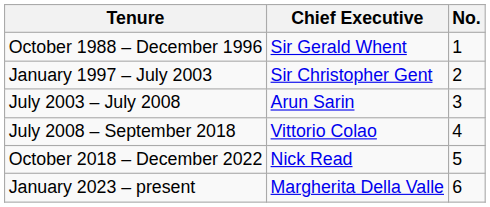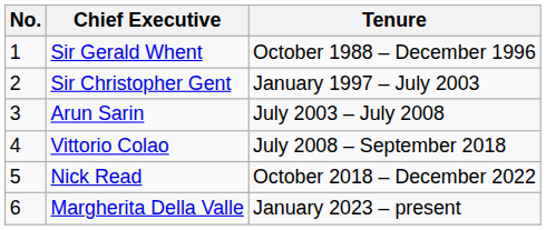columns swapped: No. <-> Tenure
